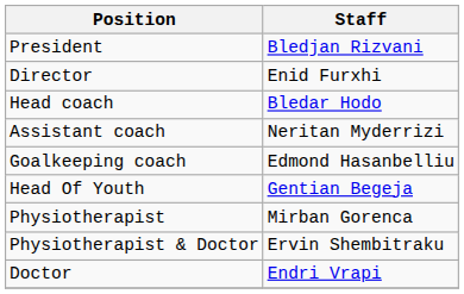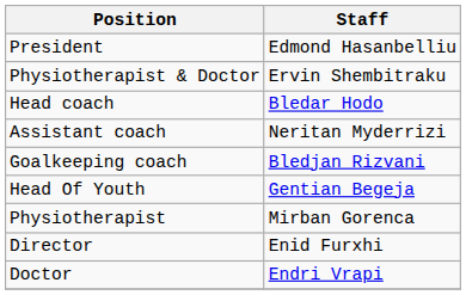President | Staff: Bledjan Rizvani -> Edmond Hasanbelliu
rows swapped: Director <-> Physiotherapist & Doctor
Goalkeeping coach | Staff: Edmond Hasanbelliu -> Bledjan Rizvani
